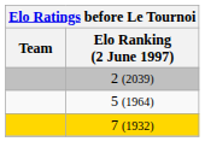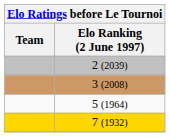+ row: 3 (2008)
